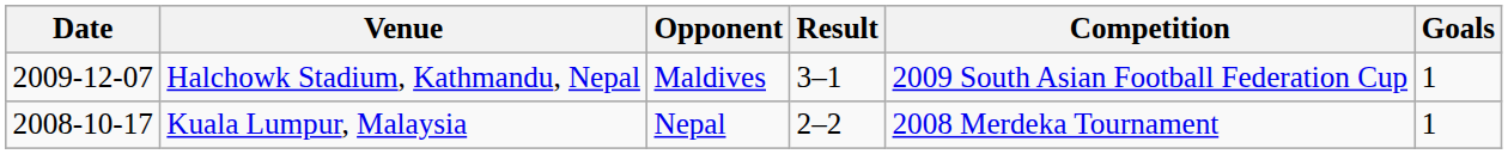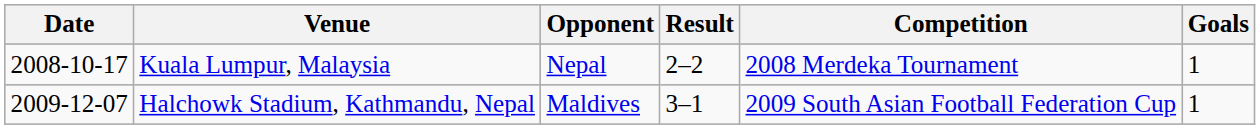rows swapped: Kuala Lumpur, Malaysia <-> Halchowk Stadium, Kathmandu, Nepal
